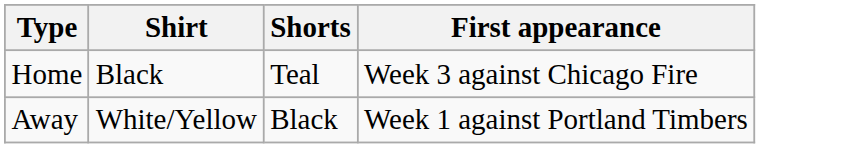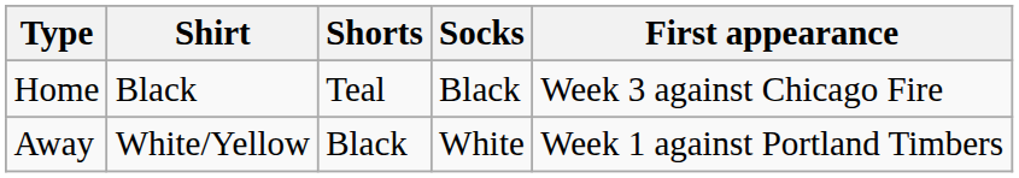+ column: Socks | Black | White
